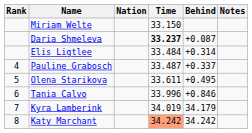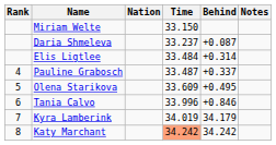Daria Shmeleva | Time: bold -> normal
Olena Starikova | Time: 33.611 -> 33.609
